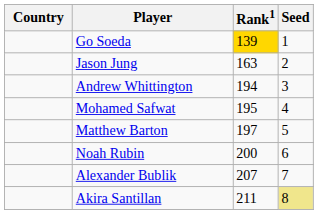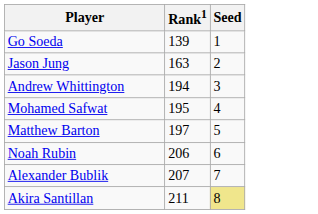- column: Country
Go Soeda | Rank1: gold background -> no background
Noah Rubin | Rank1: 200 -> 206
